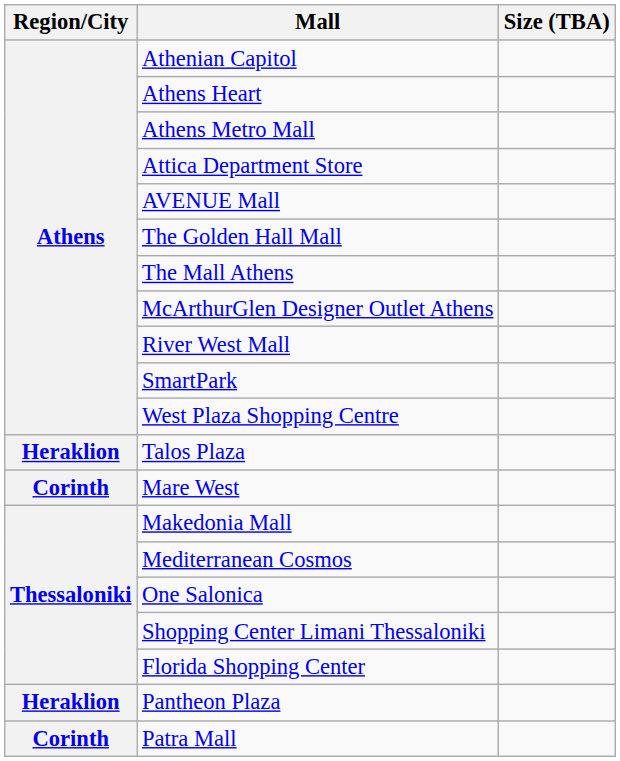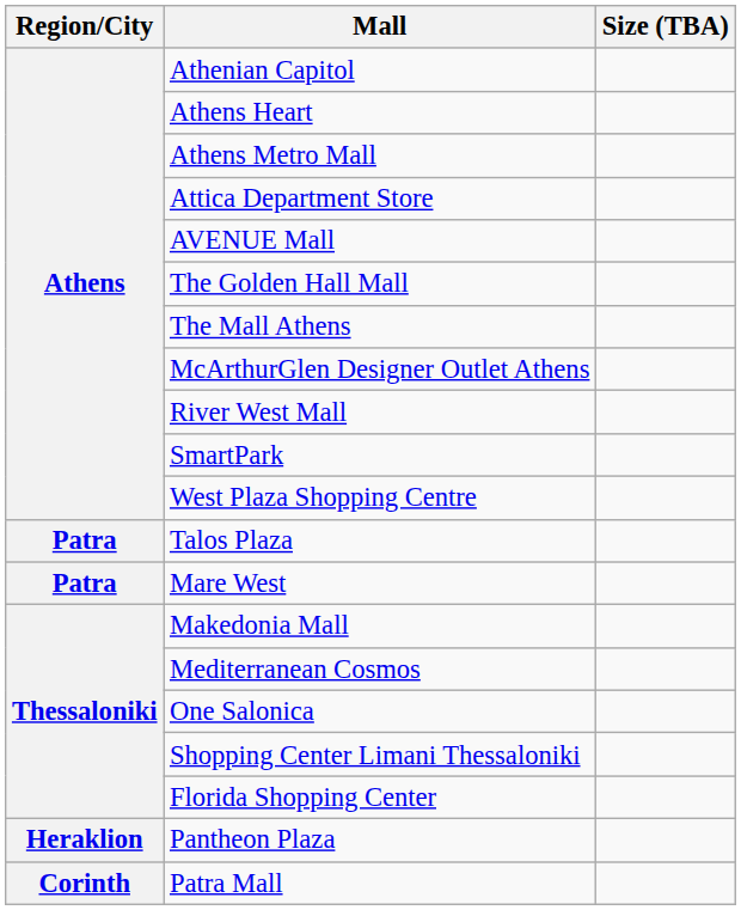Talos Plaza | Region/City: Heraklion -> Patra
Mare West | Region/City: Corinth -> Patra
